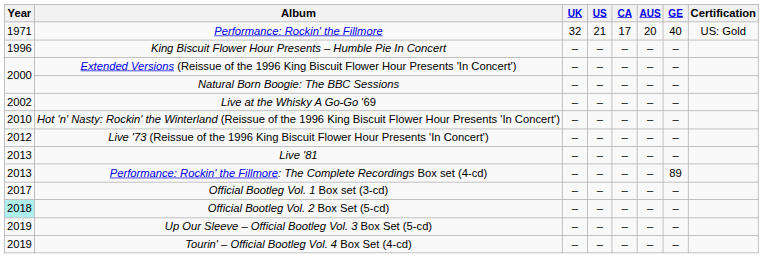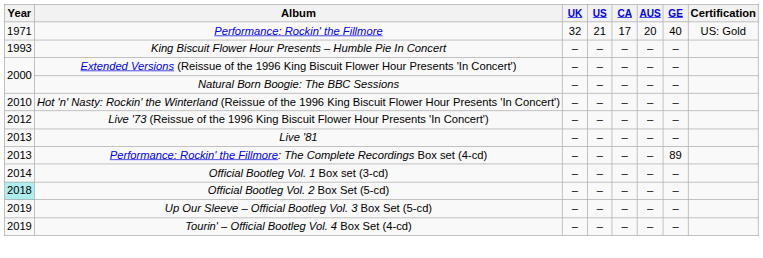King Biscuit Flower Hour Presents – Humble Pie In Concert | Year: 1996 -> 1993
- row: 2002 | Live at the Whisky A Go-Go '69 | – | – | – | – | –
Official Bootleg Vol. 1 Box set (3-cd) | Year: 2017 -> 2014
